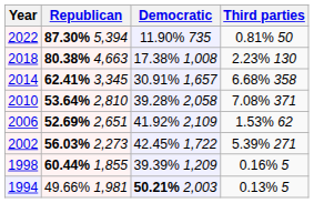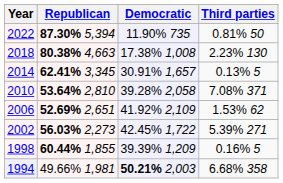2014 | Third parties: 6.68% 358 -> 0.13% 5
1994 | Third parties: 0.13% 5 -> 6.68% 358
